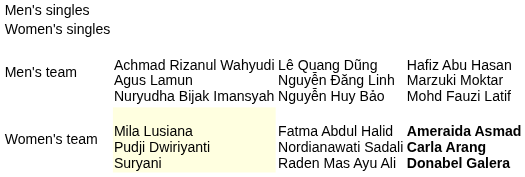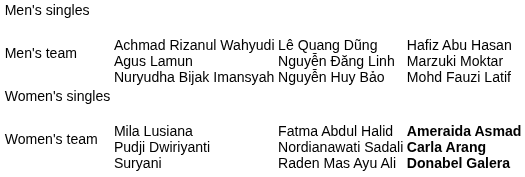rows swapped: Women's singles <-> Men's team
Women's team | column 2: lightyellow background -> no background
